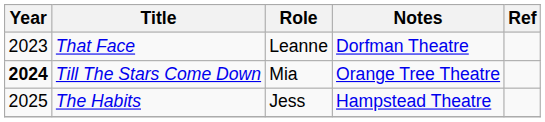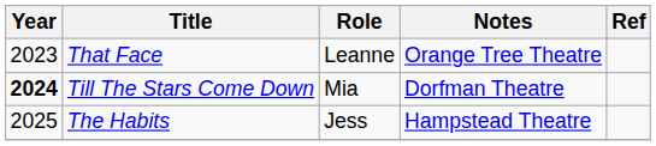That Face | Notes: Dorfman Theatre -> Orange Tree Theatre
Till The Stars Come Down | Notes: Orange Tree Theatre -> Dorfman Theatre
